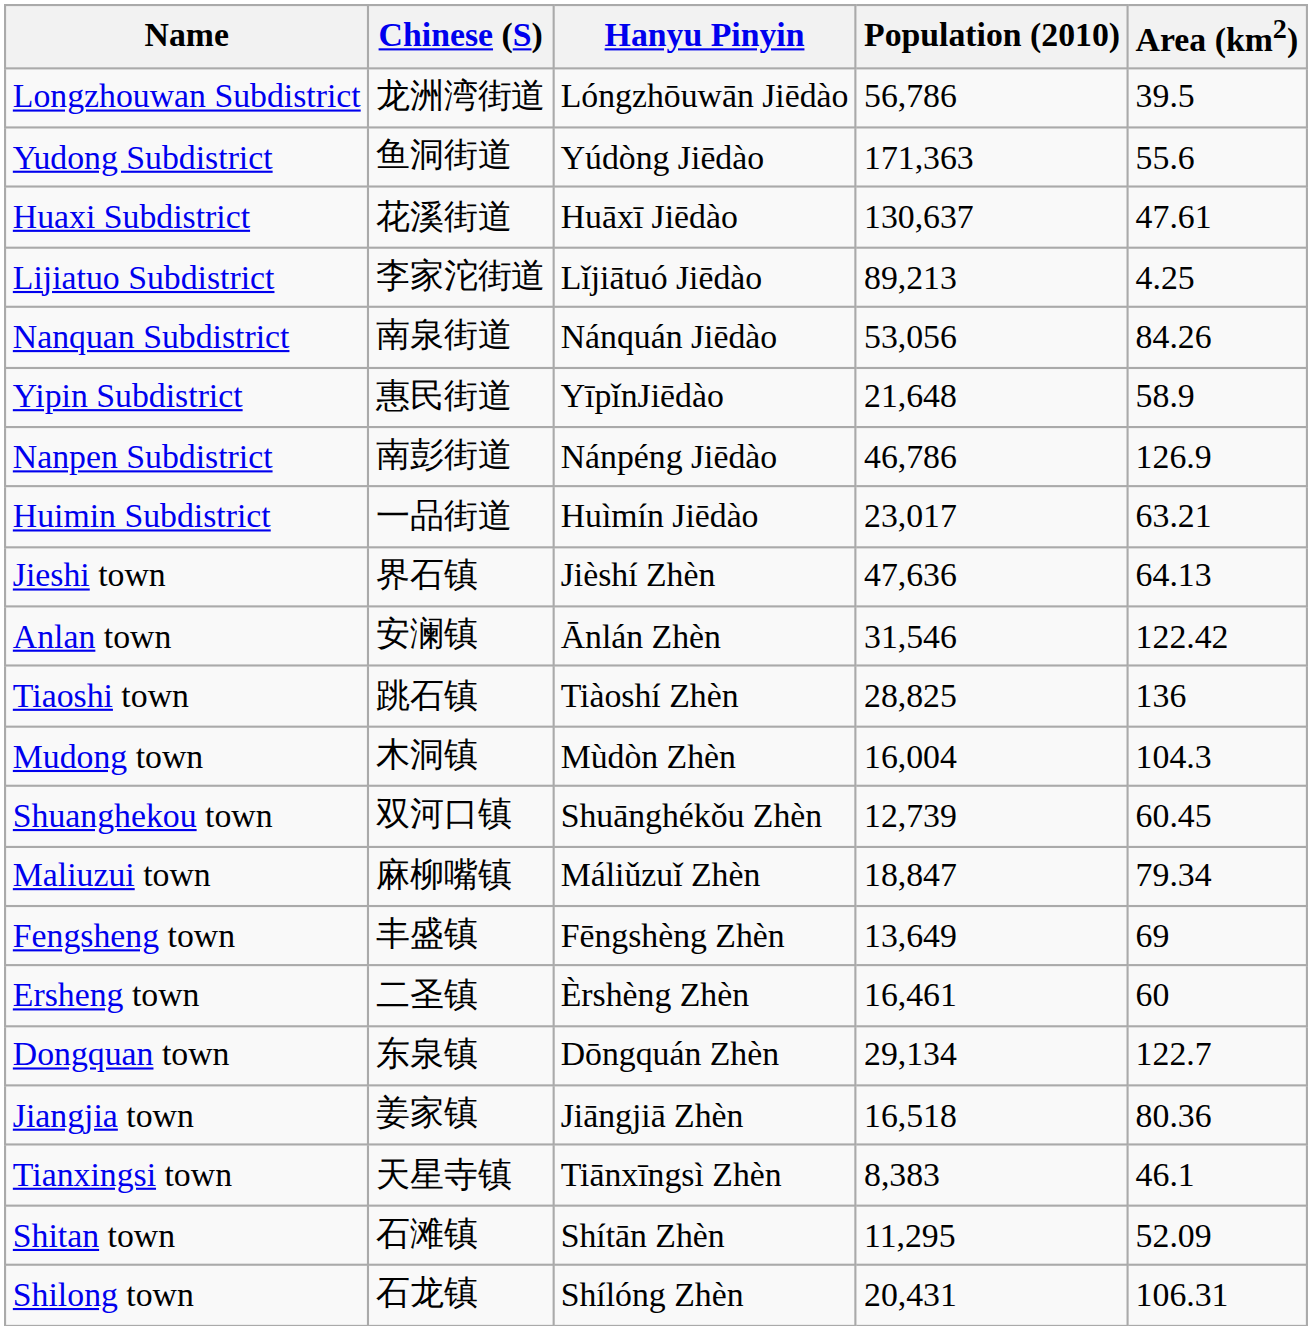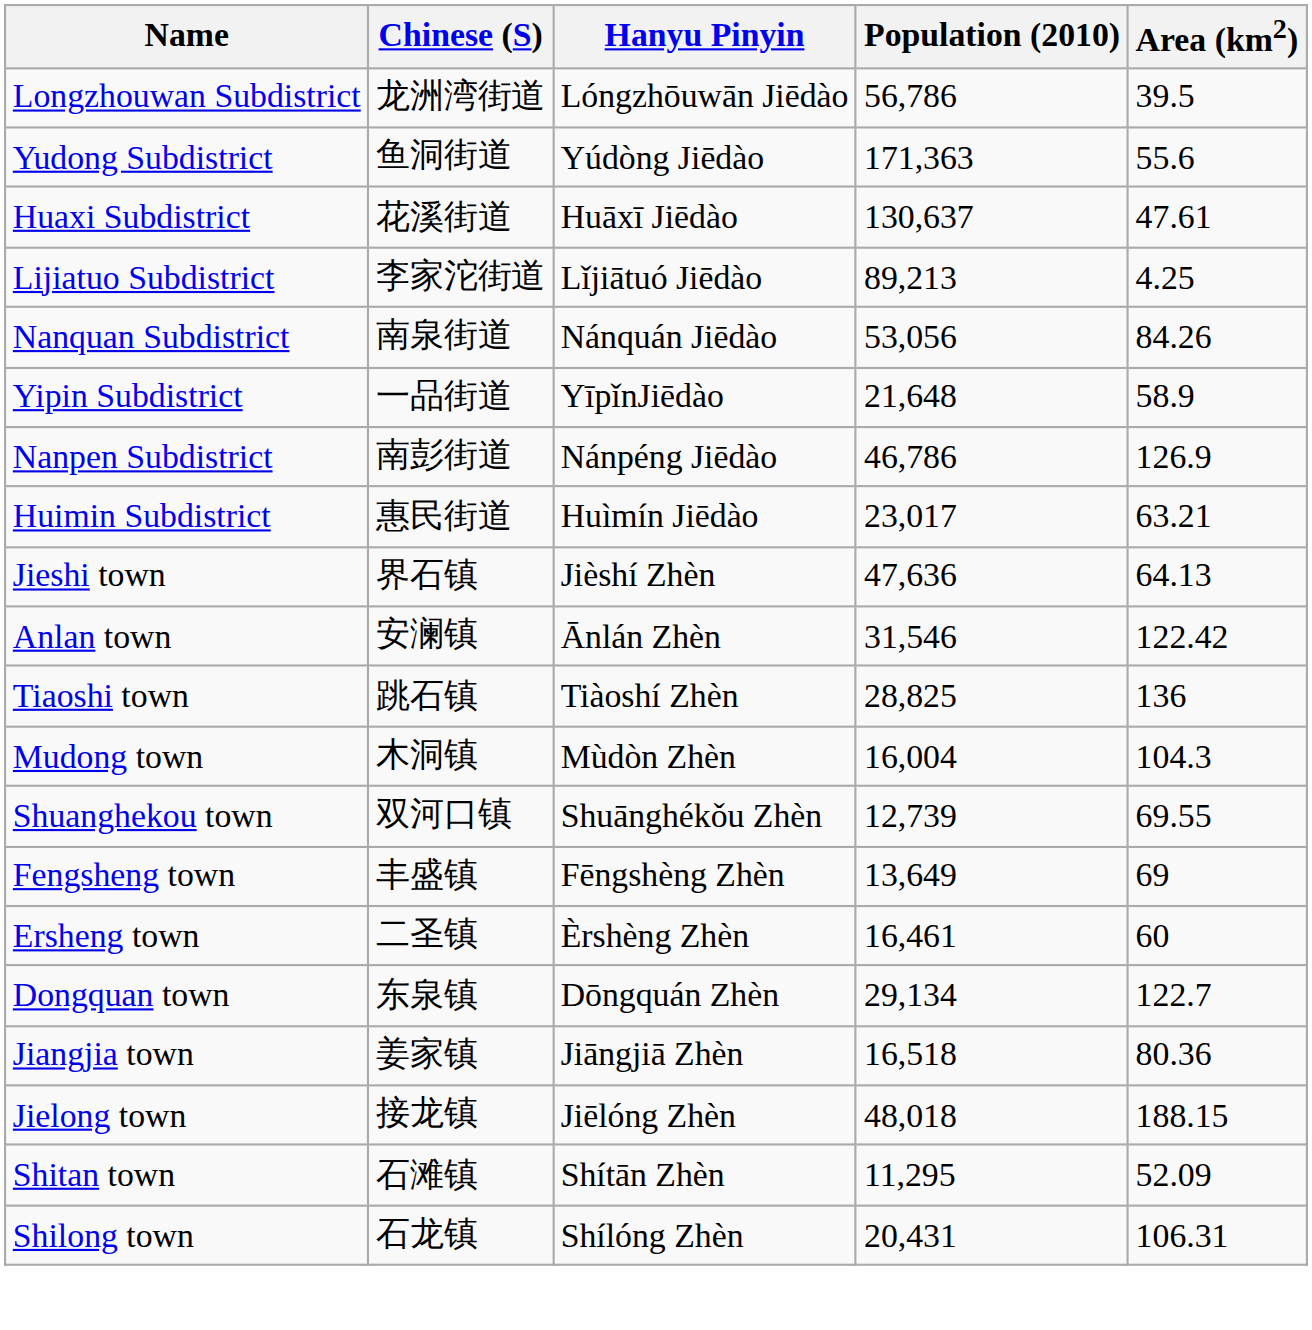Yipin Subdistrict | Chinese (S): 惠民街道 -> 一品街道
Huimin Subdistrict | Chinese (S): 一品街道 -> 惠民街道
Shuanghekou town | Area (km2): 60.45 -> 69.55
- row: Maliuzui town | 麻柳嘴镇 | Máliǔzuǐ Zhèn | 18,847 | 79.34
- row: Tianxingsi town | 天星寺镇 | Tiānxīngsì Zhèn | 8,383 | 46.1
+ row: Jielong town | 接龙镇 | Jiēlóng Zhèn | 48,018 | 188.15
